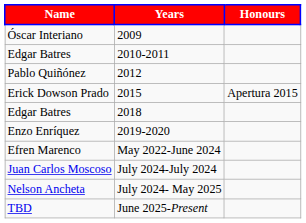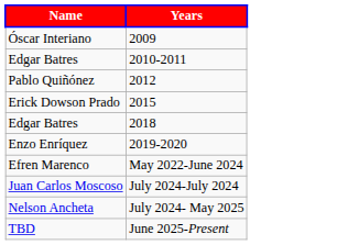- column: Honours | Apertura 2015
